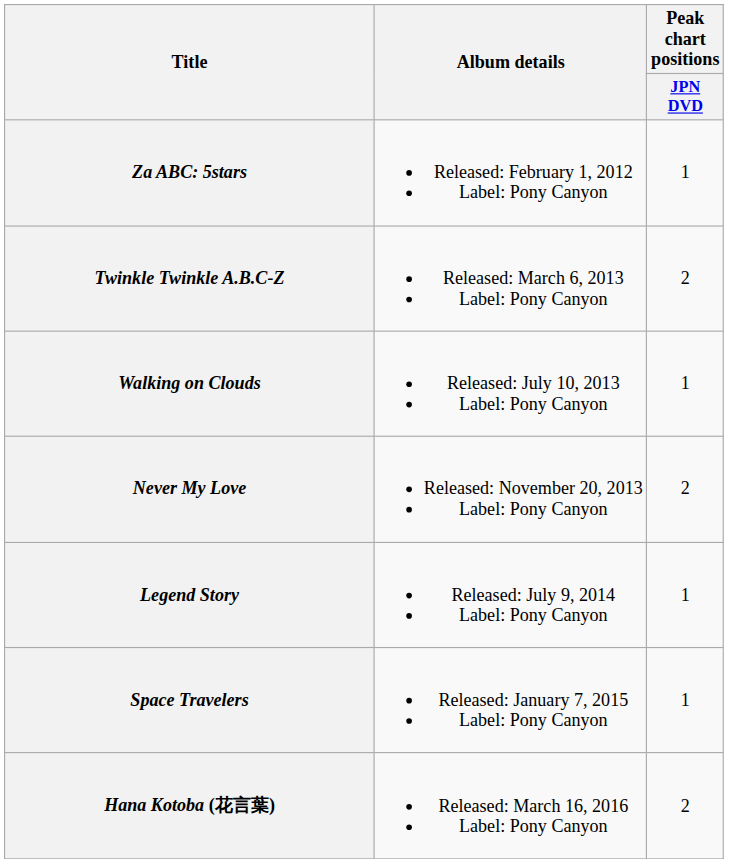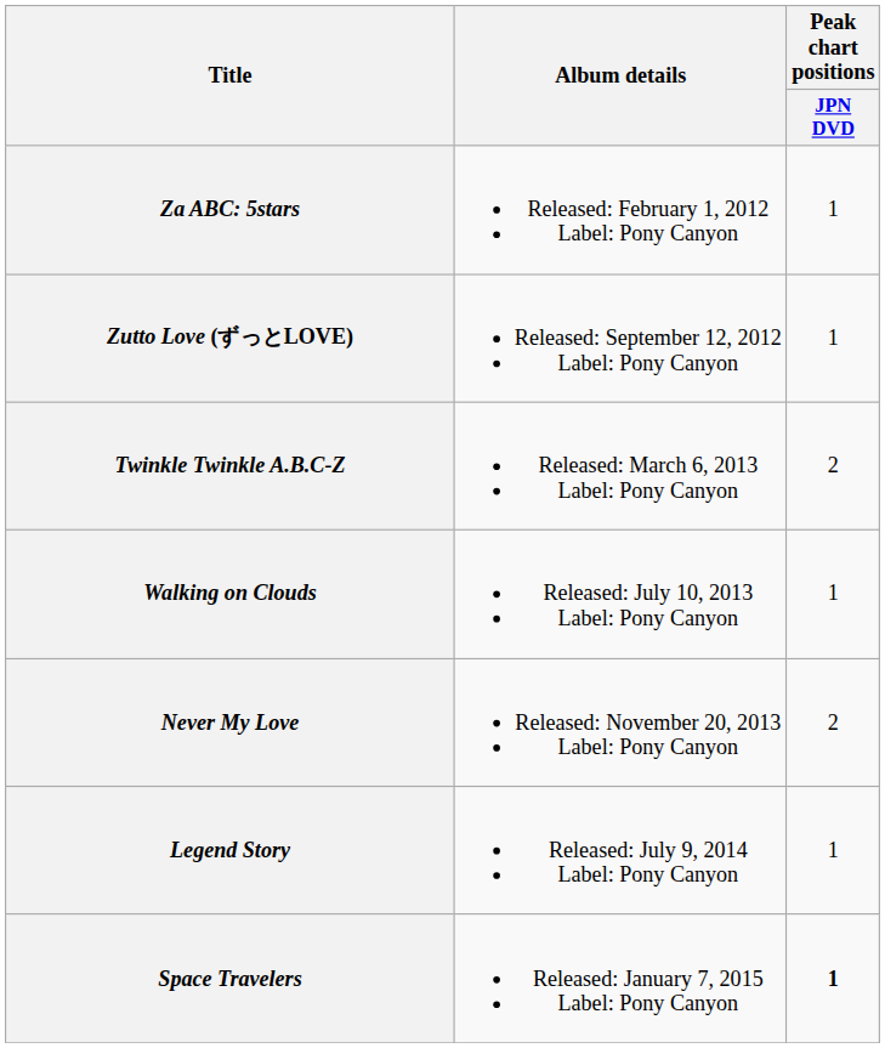+ row: Zutto Love (ずっとLOVE) | Released: September 12, 2012 Label: Pony Canyon | 1
Space Travelers | Peak chart positions / JPN DVD: normal -> bold
- row: Hana Kotoba (花言葉) | Released: March 16, 2016 Label: Pony Canyon | 2
